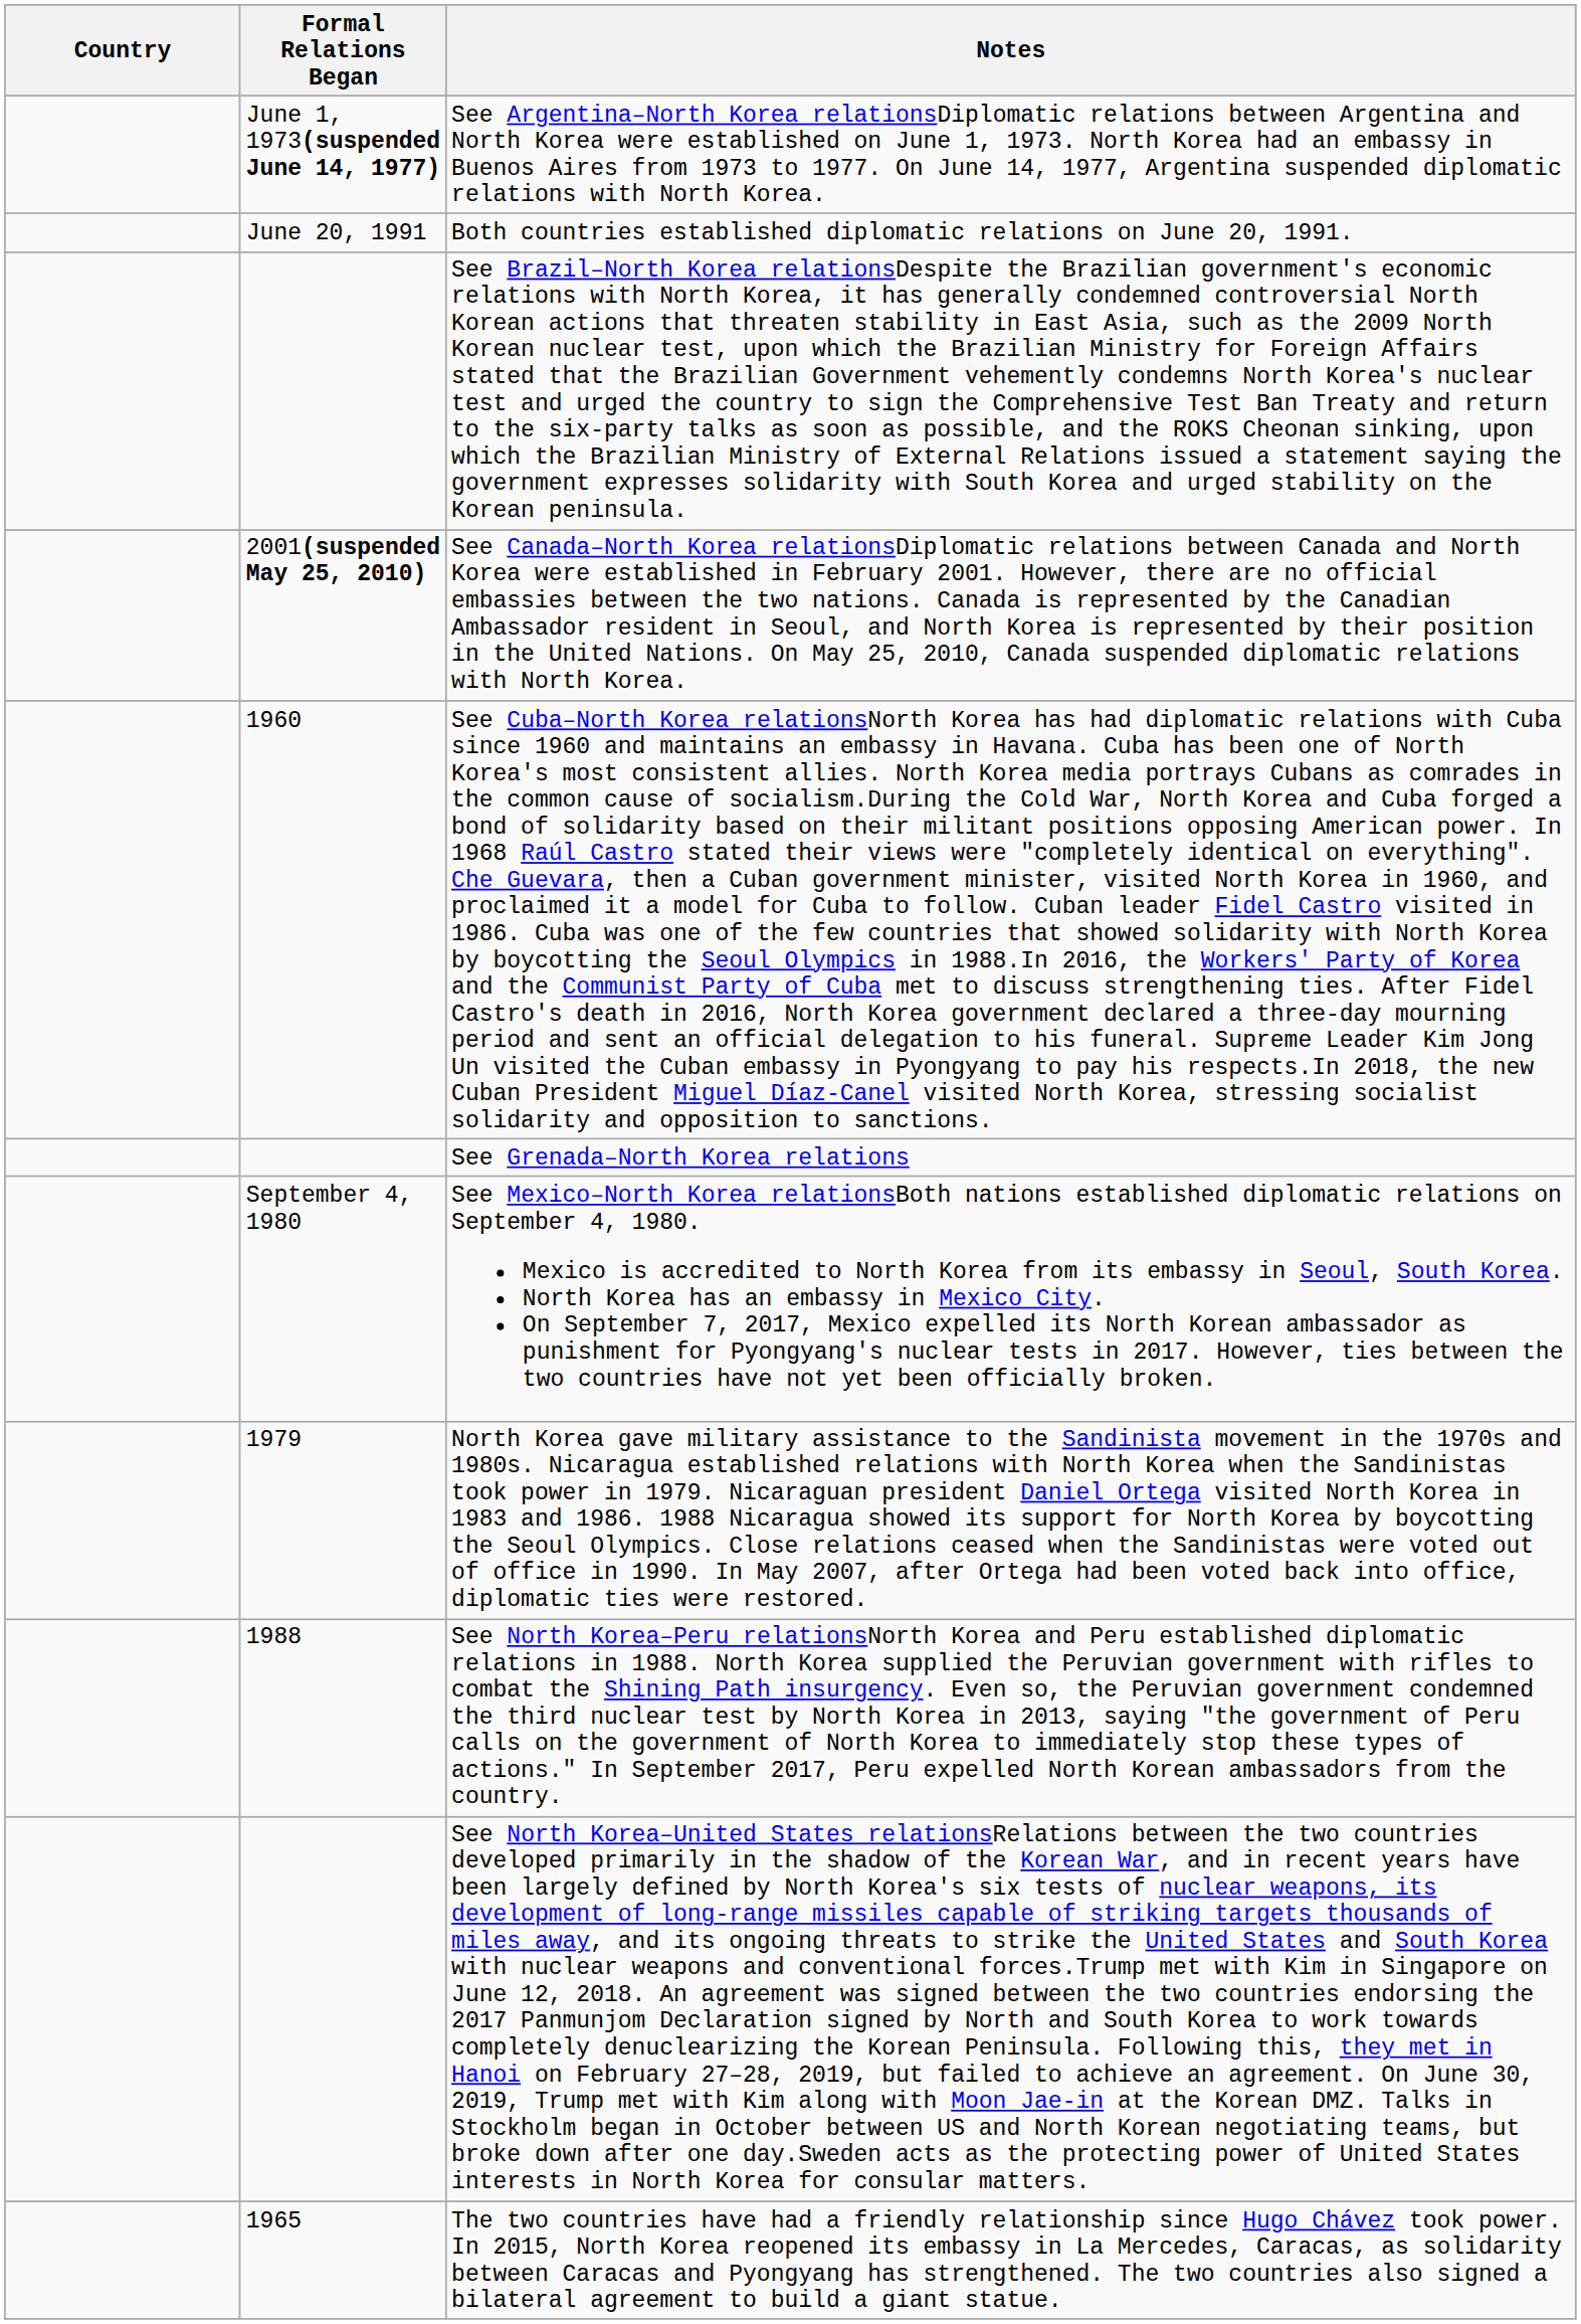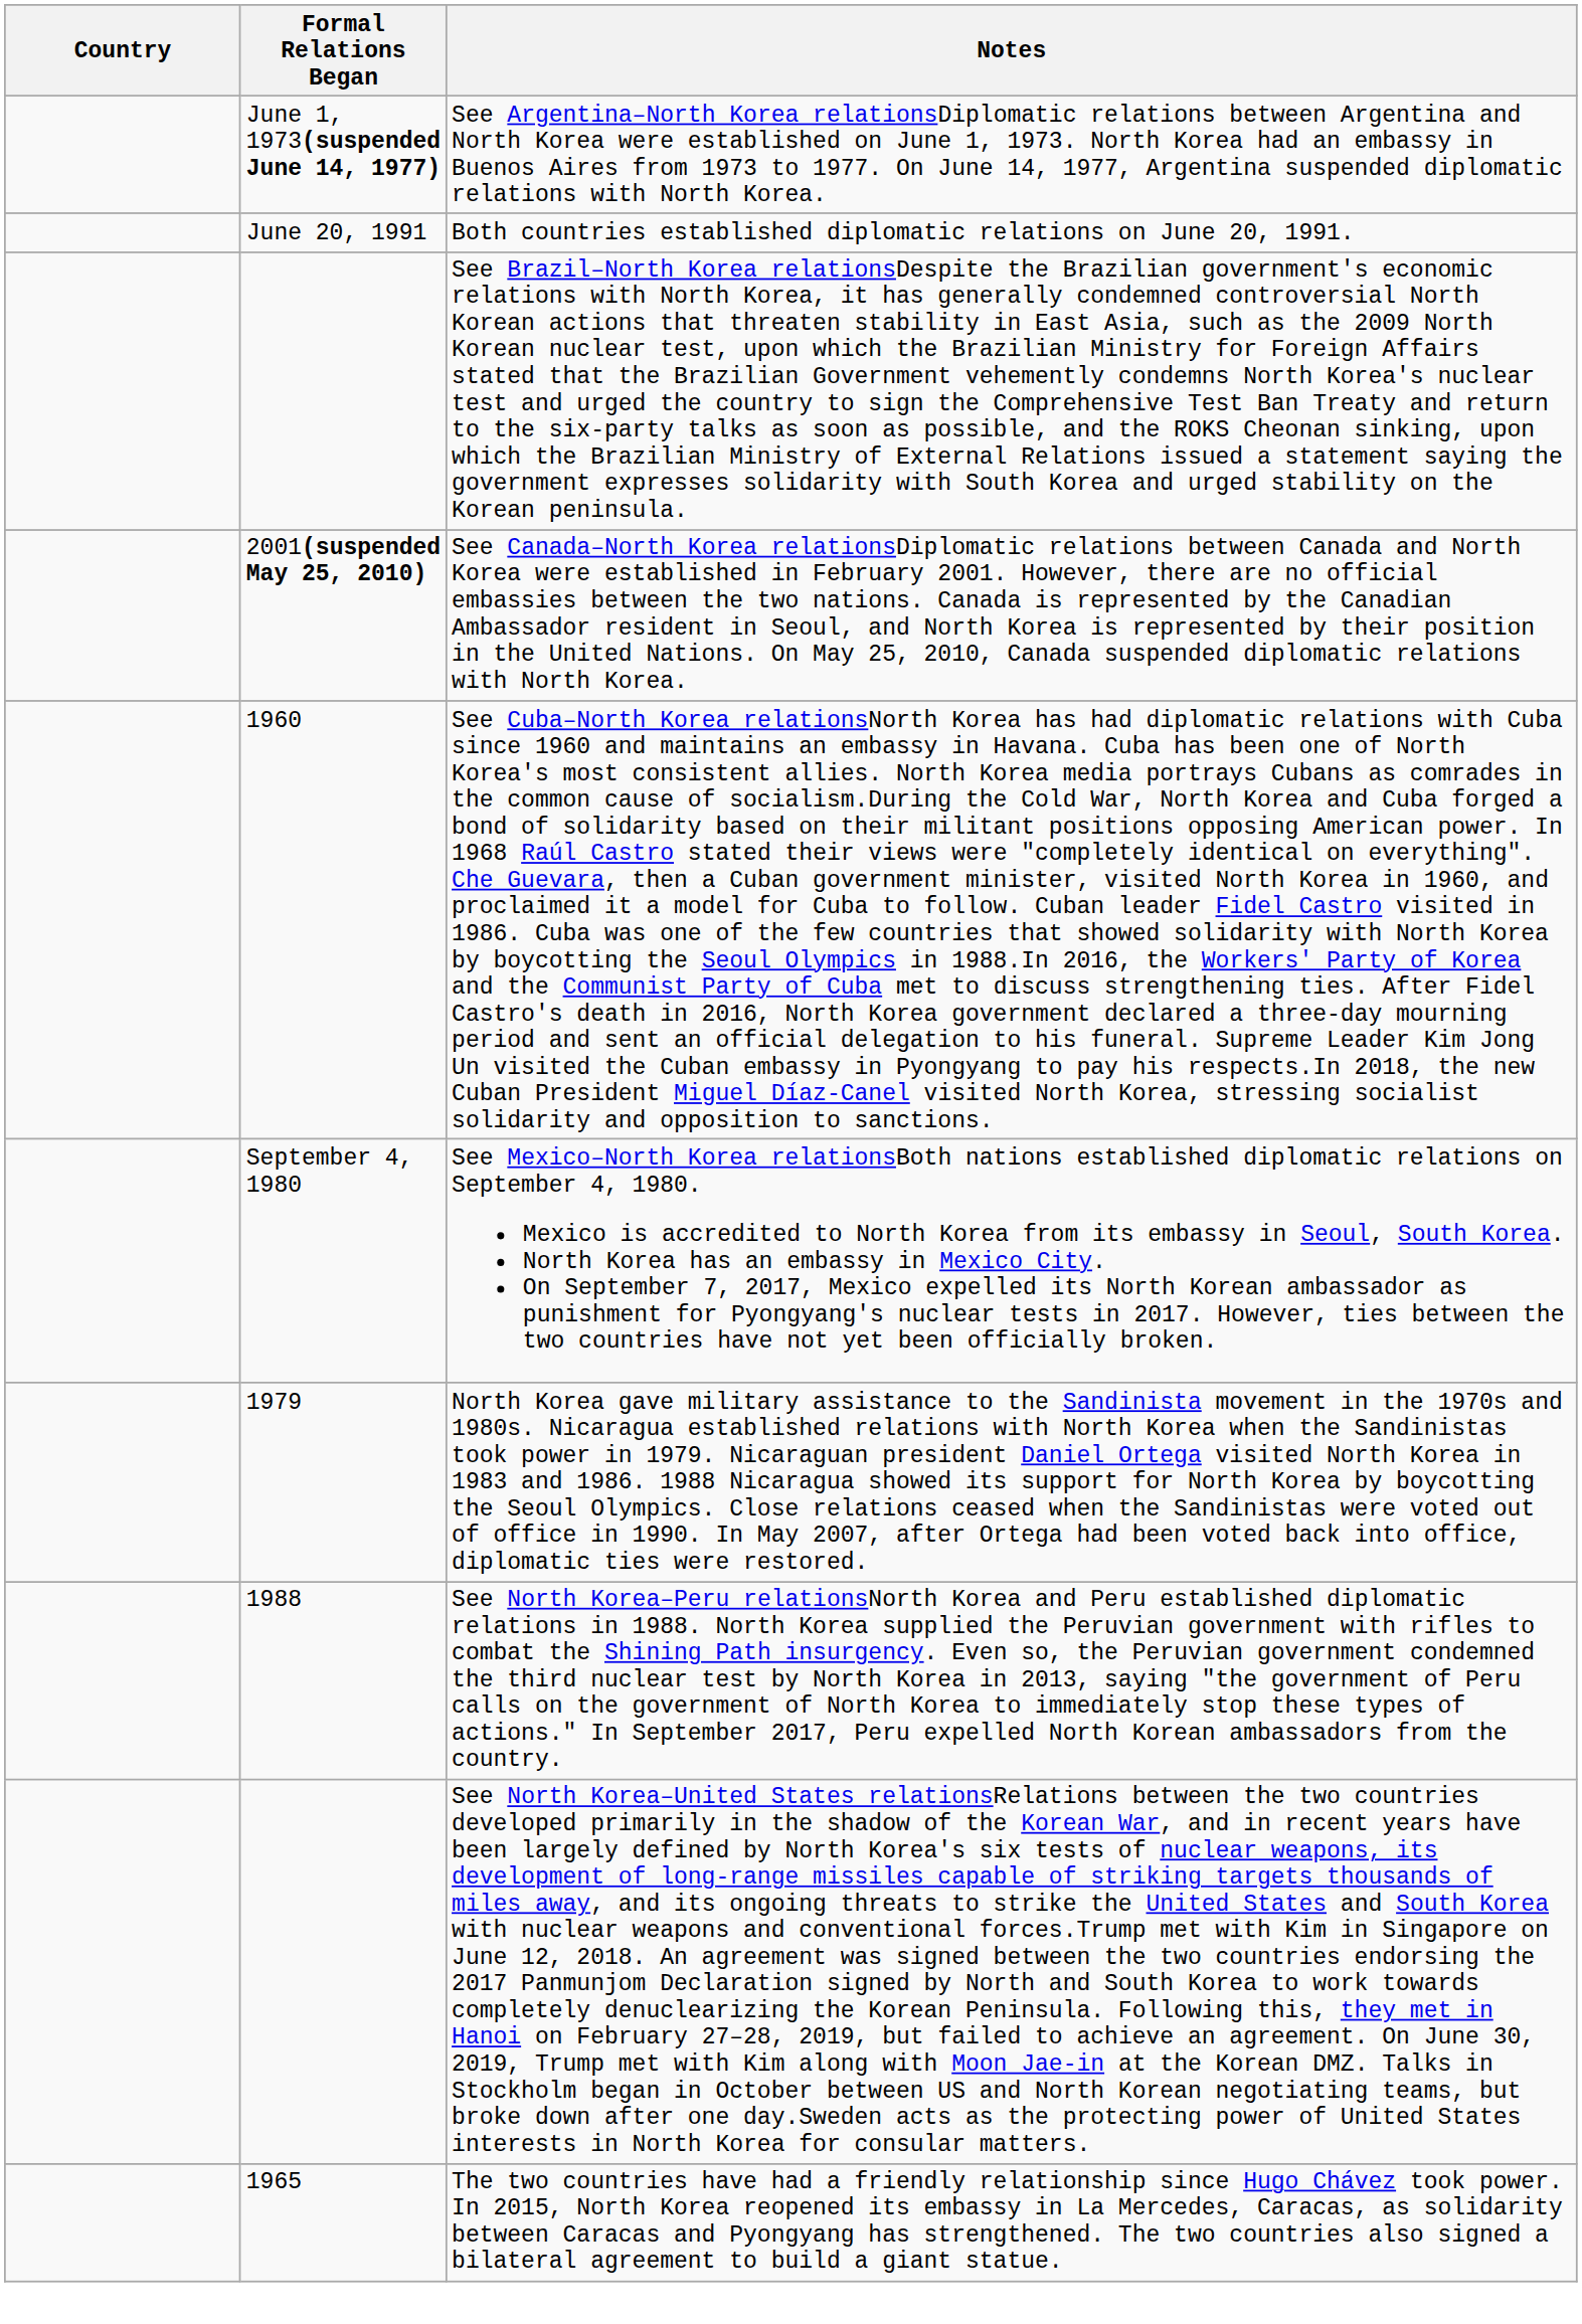- row: See Grenada–North Korea relations
